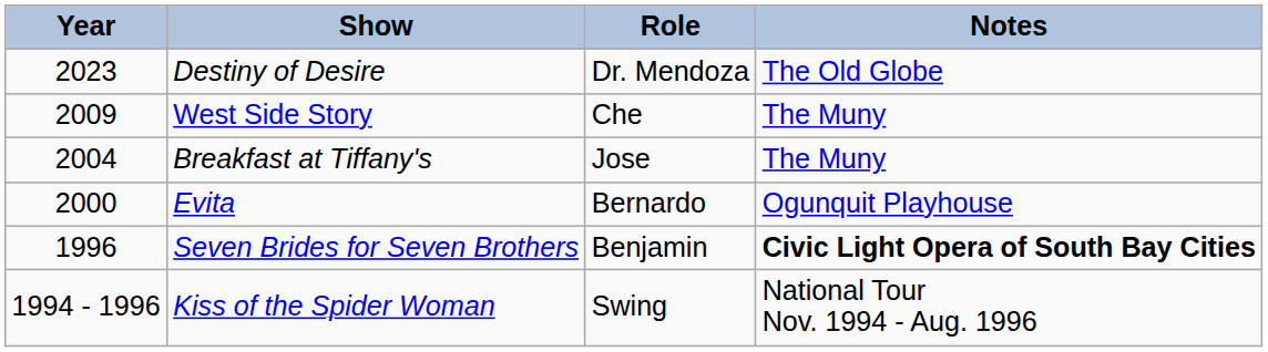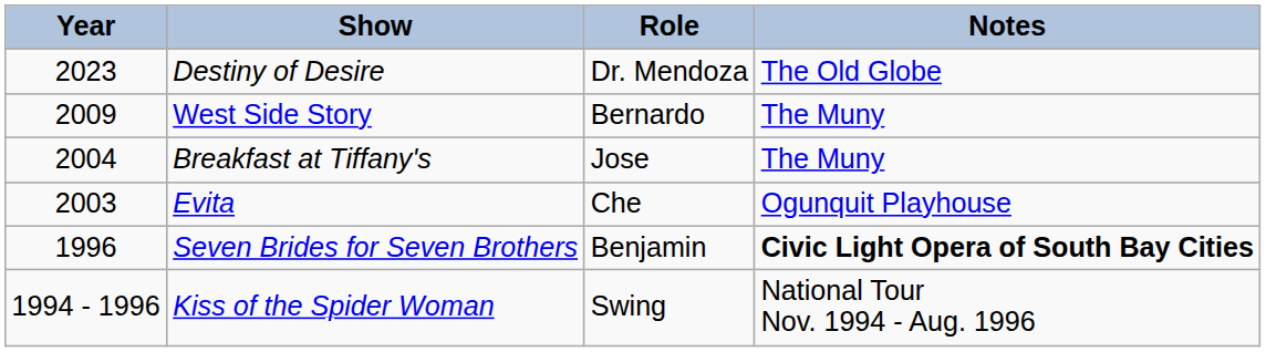West Side Story | Role: Che -> Bernardo
Evita | Year: 2000 -> 2003
Evita | Role: Bernardo -> Che
